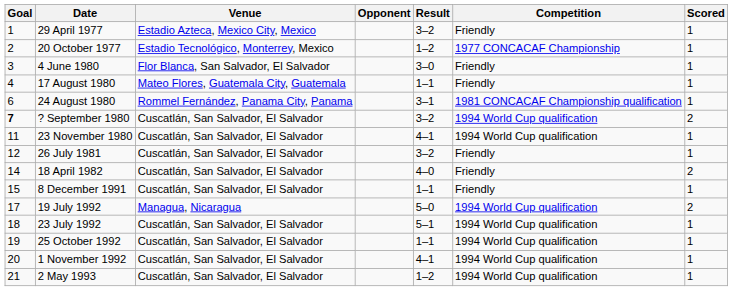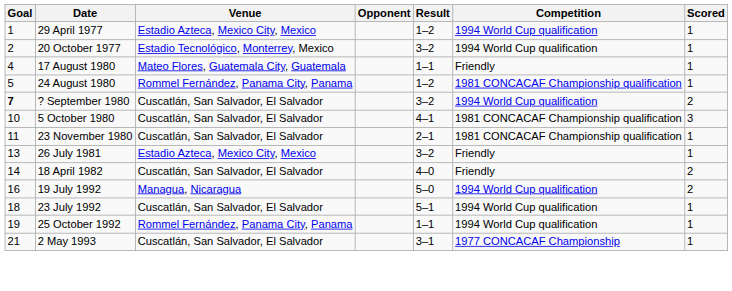29 April 1977 | Result: 3–2 -> 1–2
29 April 1977 | Competition: Friendly -> 1994 World Cup qualification
20 October 1977 | Result: 1–2 -> 3–2
20 October 1977 | Competition: 1977 CONCACAF Championship -> 1994 World Cup qualification
- row: 3 | 4 June 1980 | Flor Blanca, San Salvador, El Salvador | 3–0 | Friendly | 1
24 August 1980 | Goal: 6 -> 5
24 August 1980 | Result: 3–1 -> 1–2
+ row: 10 | 5 October 1980 | Cuscatlán, San Salvador, El Salvador | 4–1 | 1981 CONCACAF Championship qualification | 3
23 November 1980 | Result: 4–1 -> 2–1
23 November 1980 | Competition: 1994 World Cup qualification -> 1981 CONCACAF Championship qualification
26 July 1981 | Goal: 12 -> 13
26 July 1981 | Venue: Cuscatlán, San Salvador, El Salvador -> Estadio Azteca, Mexico City, Mexico
- row: 15 | 8 December 1991 | Cuscatlán, San Salvador, El Salvador | 1–1 | Friendly | 1
19 July 1992 | Goal: 17 -> 16
25 October 1992 | Venue: Cuscatlán, San Salvador, El Salvador -> Rommel Fernández, Panama City, Panama
- row: 20 | 1 November 1992 | Cuscatlán, San Salvador, El Salvador | 4–1 | 1994 World Cup qualification | 1
2 May 1993 | Result: 1–2 -> 3–1
2 May 1993 | Competition: 1994 World Cup qualification -> 1977 CONCACAF Championship
